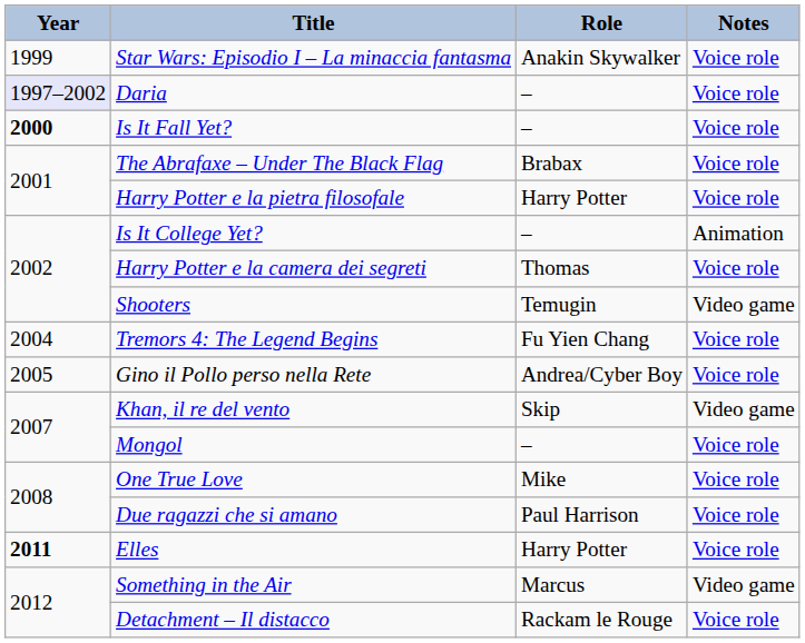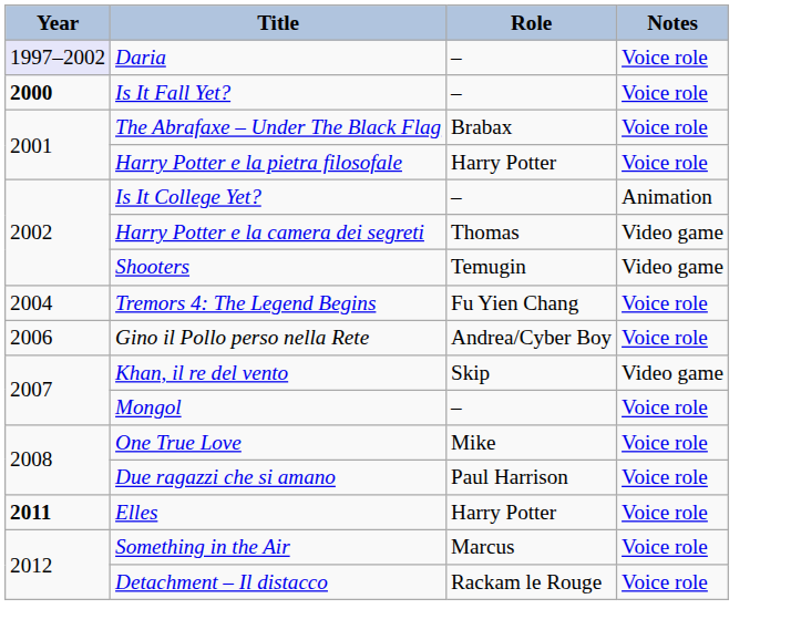- row: 1999 | Star Wars: Episodio I – La minaccia fantasma | Anakin Skywalker | Voice role
Harry Potter e la camera dei segreti | Notes: Voice role -> Video game
Gino il Pollo perso nella Rete | Year: 2005 -> 2006
Something in the Air | Notes: Video game -> Voice role
